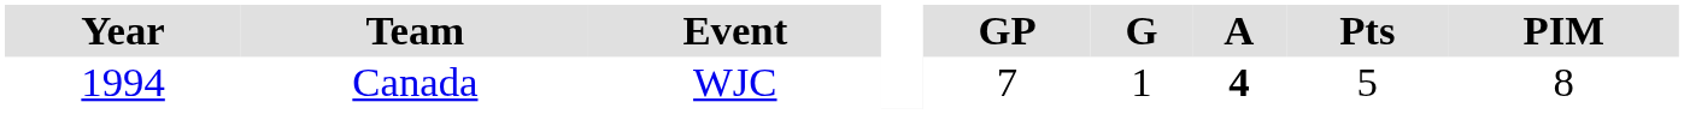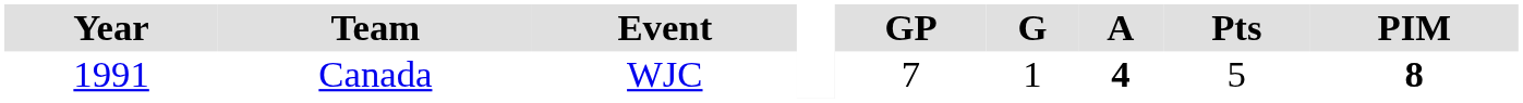Canada | Year: 1994 -> 1991
Canada | PIM: normal -> bold
